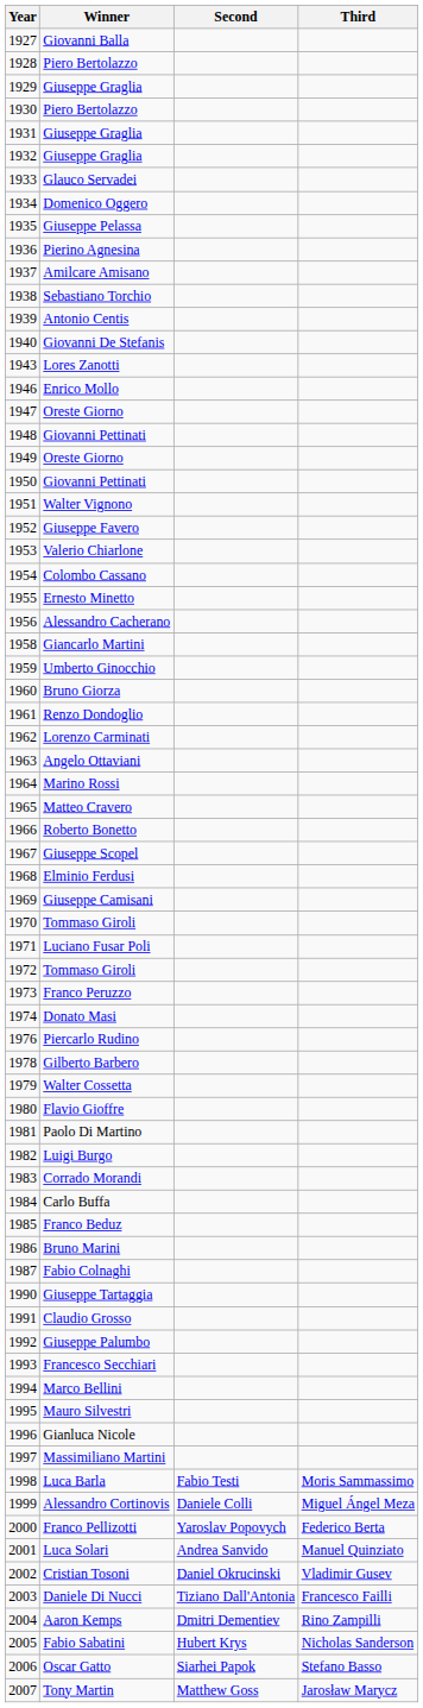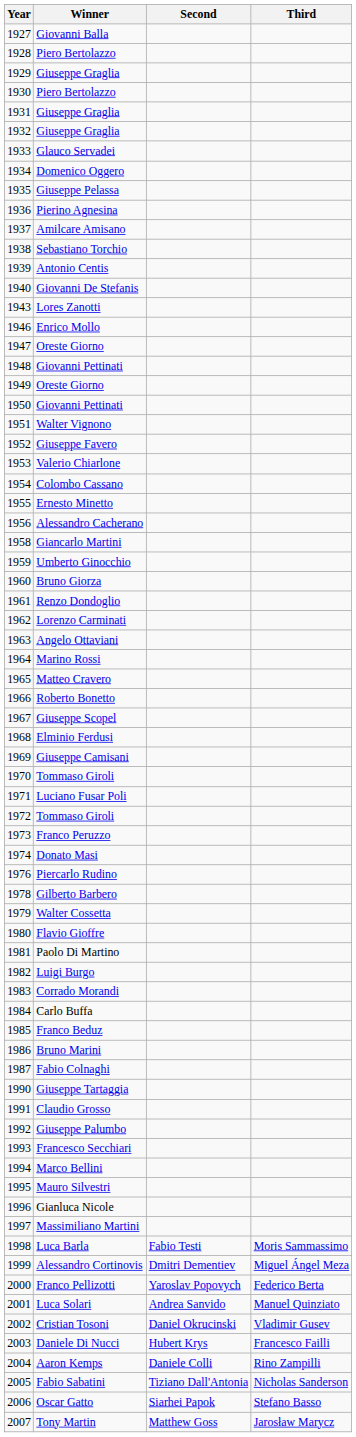Alessandro Cortinovis | Second: Daniele Colli -> Dmitri Dementiev
Daniele Di Nucci | Second: Tiziano Dall'Antonia -> Hubert Krys
Aaron Kemps | Second: Dmitri Dementiev -> Daniele Colli
Fabio Sabatini | Second: Hubert Krys -> Tiziano Dall'Antonia
